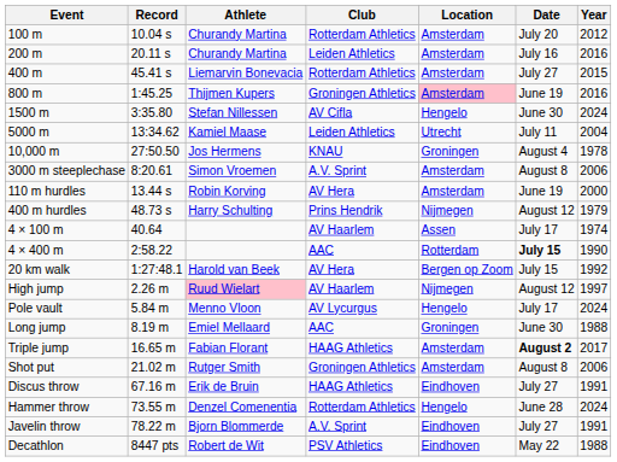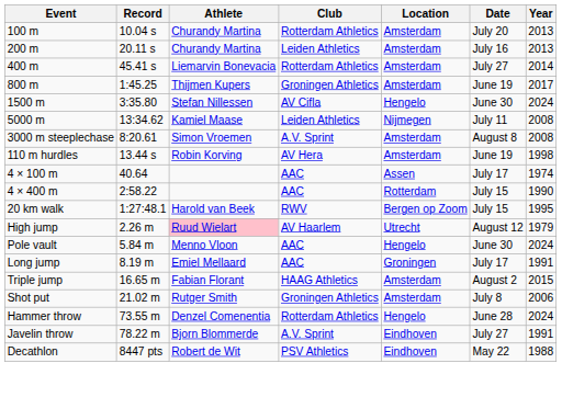100 m | Year: 2012 -> 2013
200 m | Year: 2016 -> 2013
400 m | Year: 2015 -> 2014
800 m | Location: pink background -> no background
800 m | Year: 2016 -> 2017
5000 m | Location: Utrecht -> Nijmegen
5000 m | Year: 2004 -> 2008
- row: 10,000 m | 27:50.50 | Jos Hermens | KNAU | Groningen | August 4 | 1978
3000 m steeplechase | Year: 2006 -> 2008
110 m hurdles | Year: 2000 -> 1998
- row: 400 m hurdles | 48.73 s | Harry Schulting | Prins Hendrik | Nijmegen | August 12 | 1979
4 × 100 m | Club: AV Haarlem -> AAC
4 × 400 m | Date: bold -> normal
20 km walk | Club: AV Hera -> RWV
20 km walk | Year: 1992 -> 1995
High jump | Location: Nijmegen -> Utrecht
High jump | Year: 1997 -> 1979
Pole vault | Club: AV Lycurgus -> AAC
Pole vault | Date: July 17 -> June 30
Long jump | Date: June 30 -> July 17
Long jump | Year: 1988 -> 1991
Triple jump | Date: bold -> normal
Triple jump | Year: 2017 -> 2015
Shot put | Date: August 8 -> July 8
- row: Discus throw | 67.16 m | Erik de Bruin | HAAG Athletics | Eindhoven | July 27 | 1991
